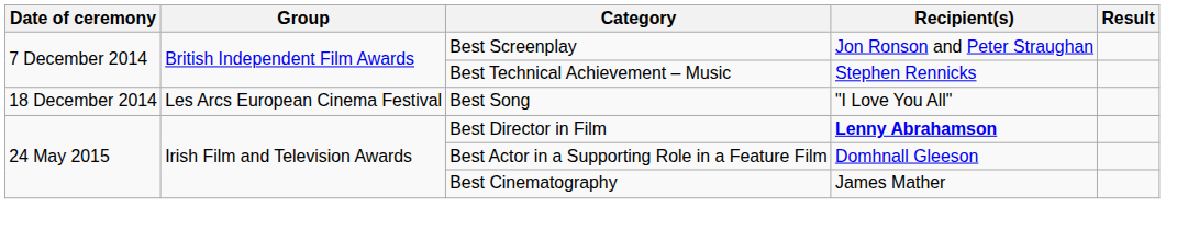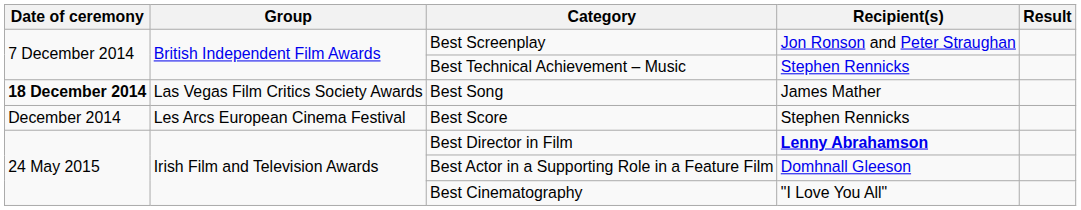Best Song | Date of ceremony: normal -> bold
Best Song | Group: Les Arcs European Cinema Festival -> Las Vegas Film Critics Society Awards
Best Song | Recipient(s): "I Love You All" -> James Mather
+ row: December 2014 | Les Arcs European Cinema Festival | Best Score | Stephen Rennicks
Best Cinematography | Recipient(s): James Mather -> "I Love You All"
